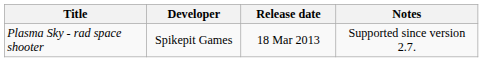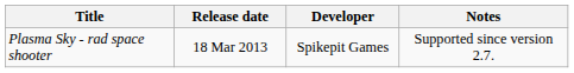columns swapped: Developer <-> Release date
